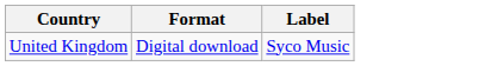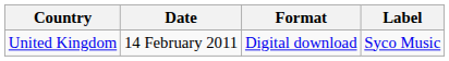+ column: Date | 14 February 2011
